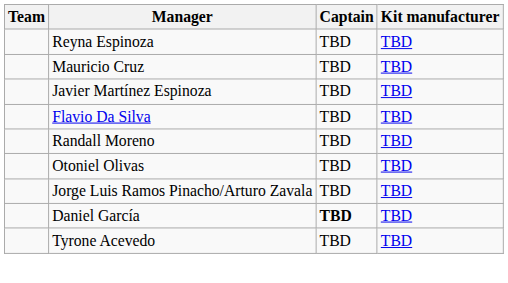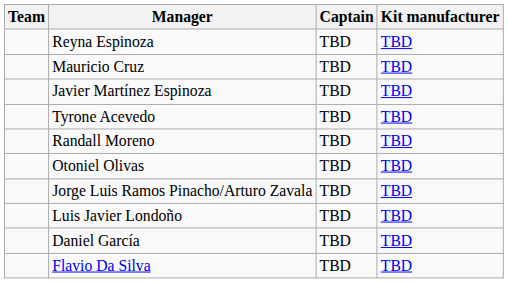rows swapped: Tyrone Acevedo <-> Flavio Da Silva
+ row: Luis Javier Londoño | TBD | TBD
Daniel García | Captain: bold -> normal
